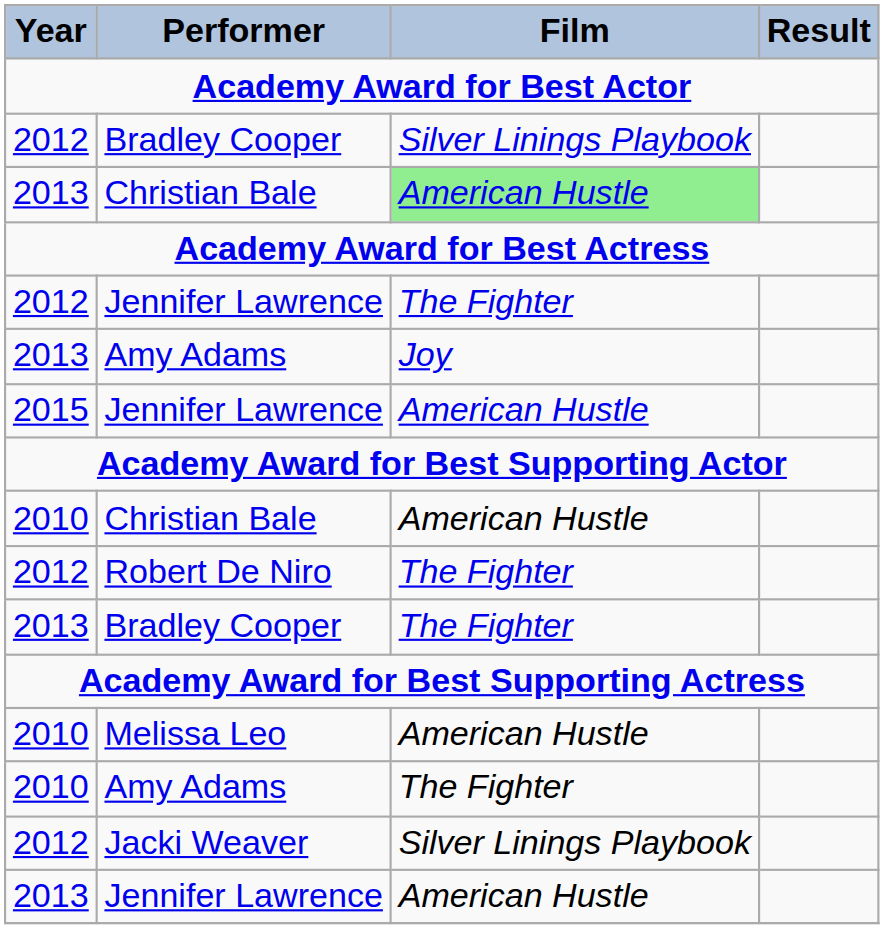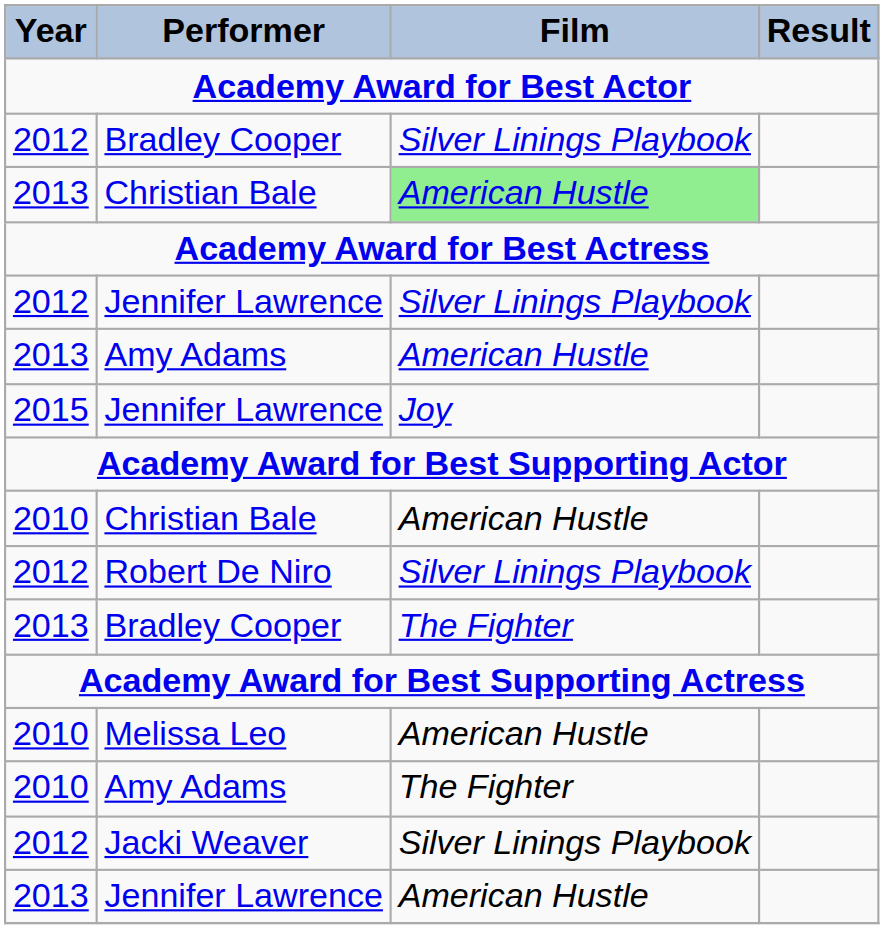2012 / Jennifer Lawrence | Film: The Fighter -> Silver Linings Playbook
2013 / Amy Adams | Film: Joy -> American Hustle
2015 / Jennifer Lawrence | Film: American Hustle -> Joy
Robert De Niro | Film: The Fighter -> Silver Linings Playbook
